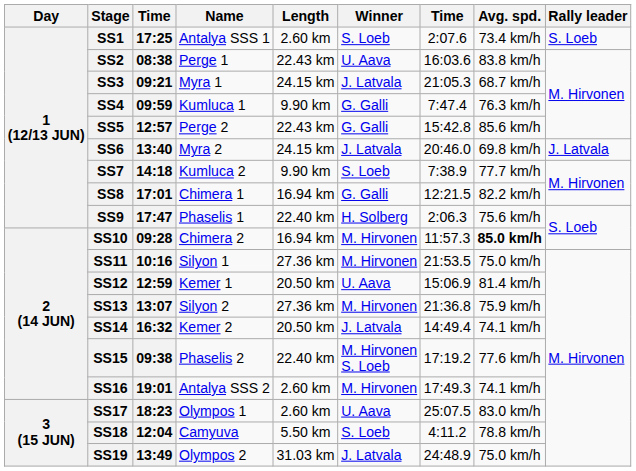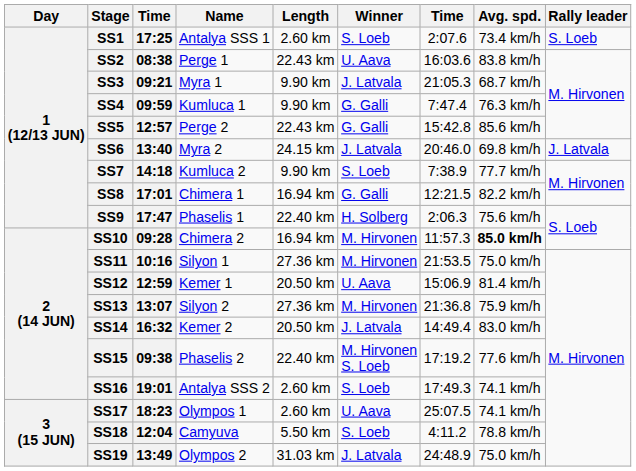SS3 | Length: 24.15 km -> 9.90 km
SS14 | Avg. spd.: 74.1 km/h -> 83.0 km/h
SS16 | Winner: M. Hirvonen -> S. Loeb
SS17 | Avg. spd.: 83.0 km/h -> 74.1 km/h
